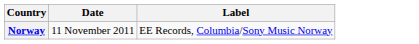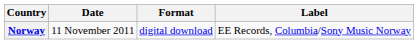+ column: Format | digital download
